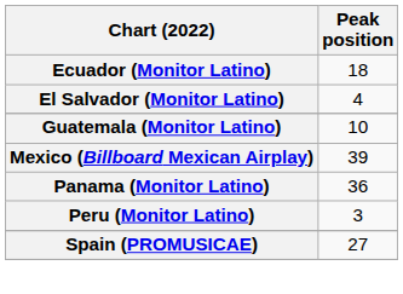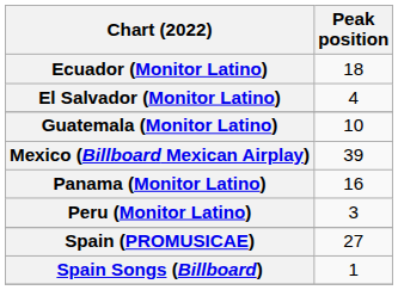Panama (Monitor Latino) | Peak position: 36 -> 16
+ row: Spain Songs (Billboard) | 1
